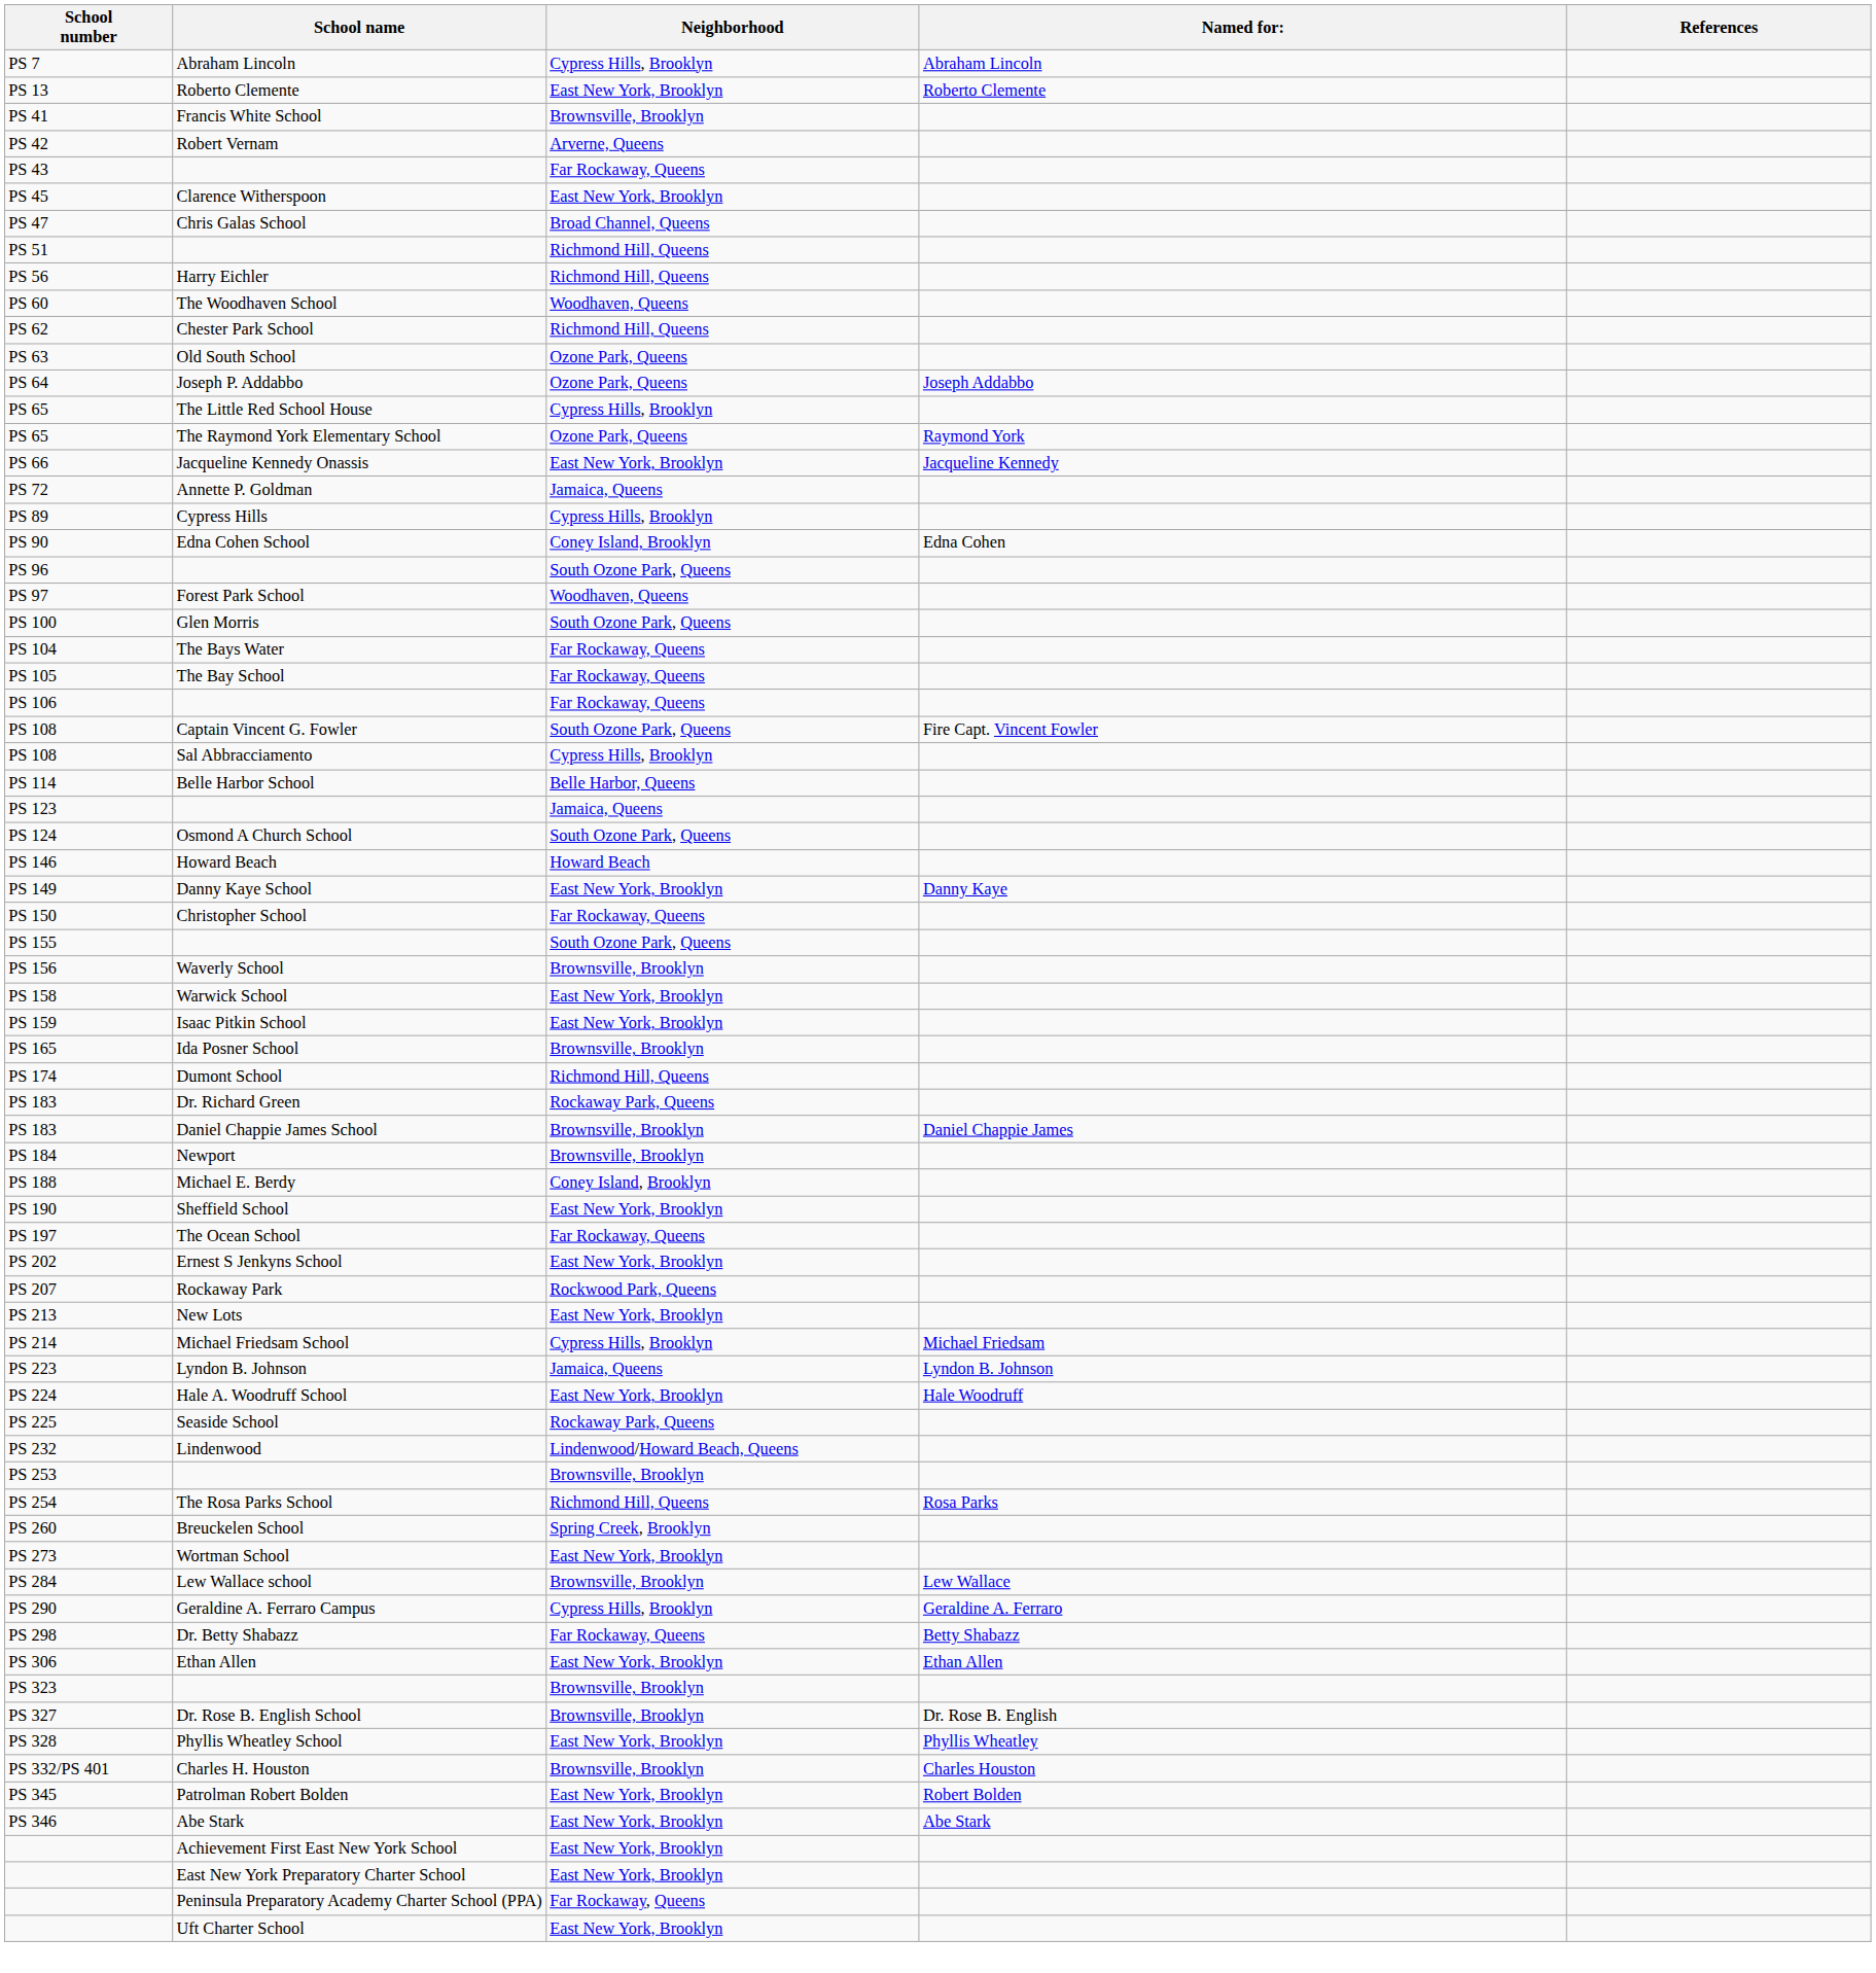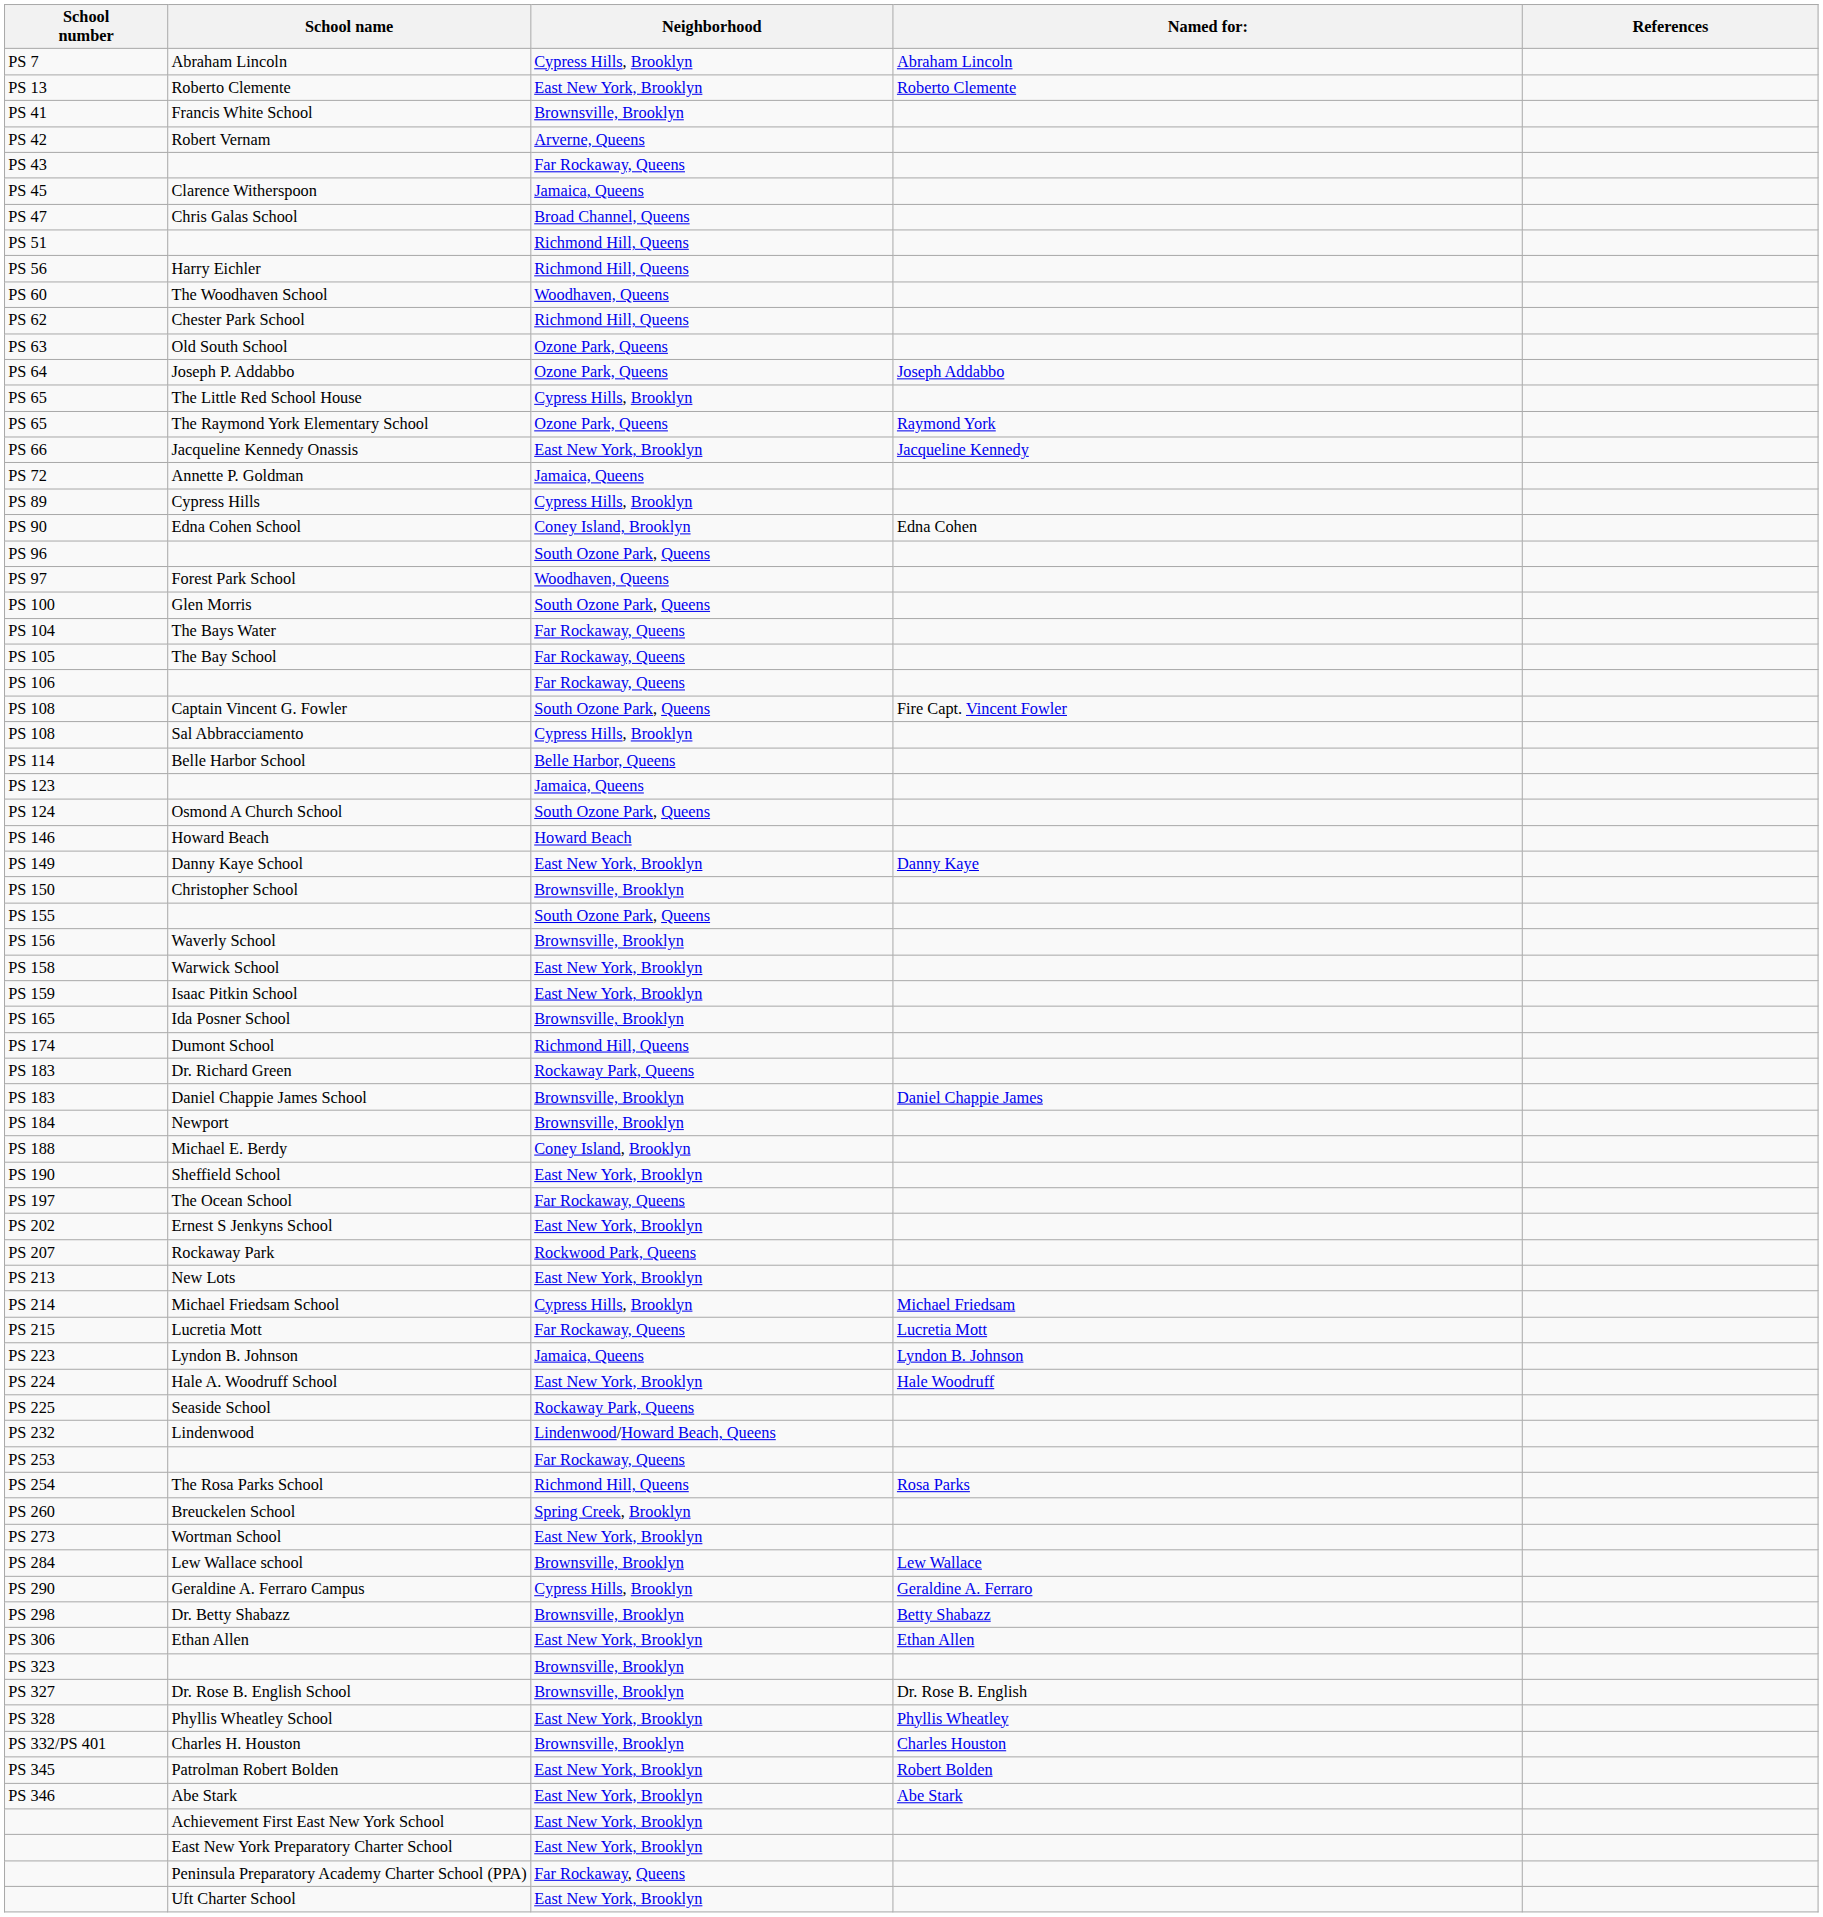PS 45 | Neighborhood: East New York, Brooklyn -> Jamaica, Queens
PS 150 | Neighborhood: Far Rockaway, Queens -> Brownsville, Brooklyn
+ row: PS 215 | Lucretia Mott | Far Rockaway, Queens | Lucretia Mott
PS 253 | Neighborhood: Brownsville, Brooklyn -> Far Rockaway, Queens
PS 298 | Neighborhood: Far Rockaway, Queens -> Brownsville, Brooklyn
